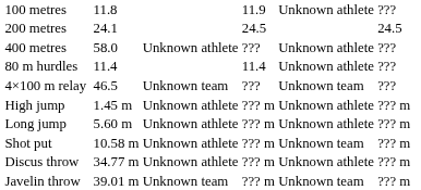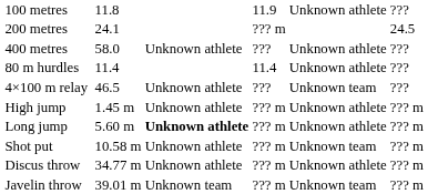200 metres | column 5: 24.5 -> ??? m
4×100 m relay | column 4: Unknown team -> Unknown athlete
Long jump | column 4: normal -> bold
